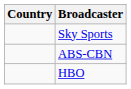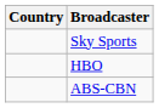rows swapped: ABS-CBN <-> HBO
